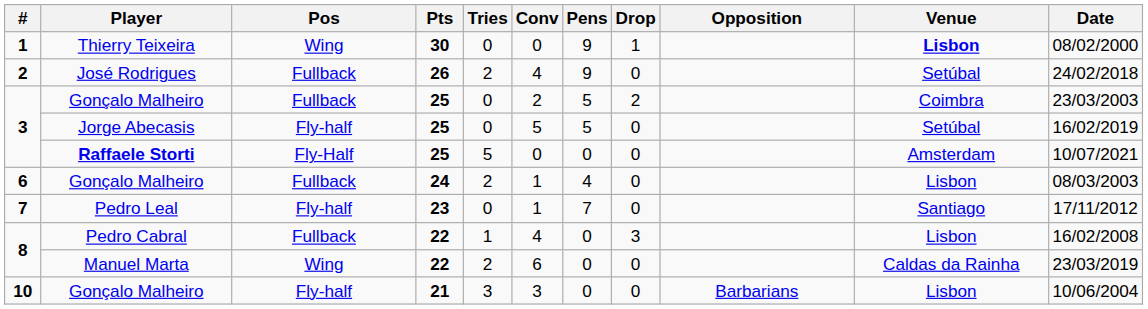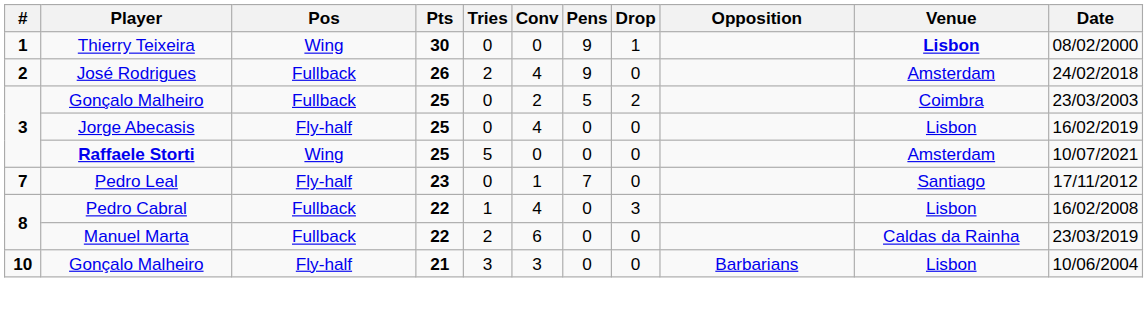José Rodrigues | Venue: Setúbal -> Amsterdam
Jorge Abecasis | Conv: 5 -> 4
Jorge Abecasis | Pens: 5 -> 0
Jorge Abecasis | Venue: Setúbal -> Lisbon
Raffaele Storti | Pos: Fly-Half -> Wing
- row: 6 | Gonçalo Malheiro | Fullback | 24 | 2 | 1 | 4 | 0 | Lisbon | 08/03/2003
Manuel Marta | Pos: Wing -> Fullback
